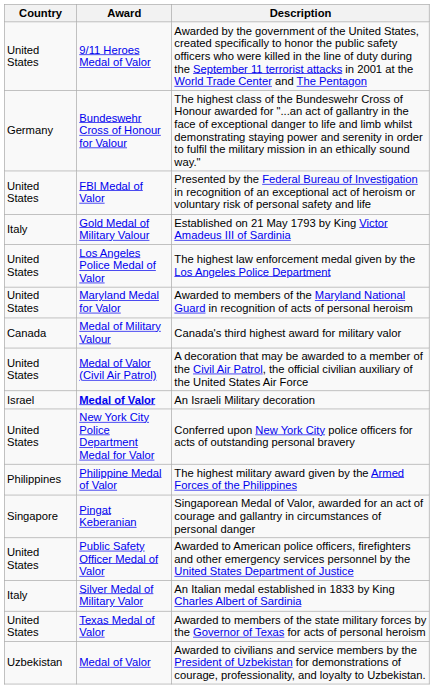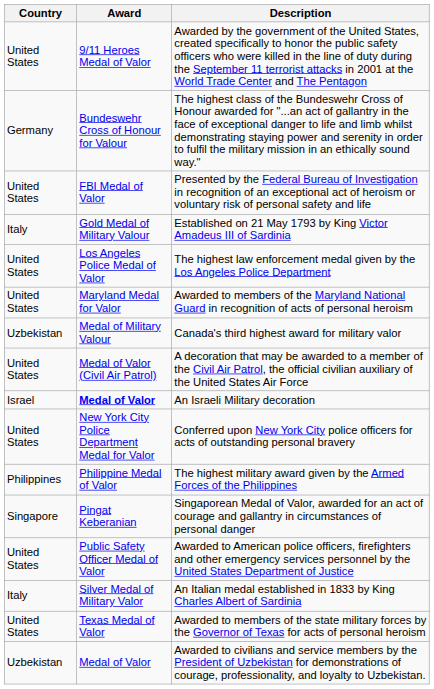Canada's third highest award for military valor | Country: Canada -> Uzbekistan
